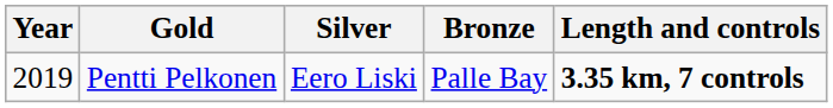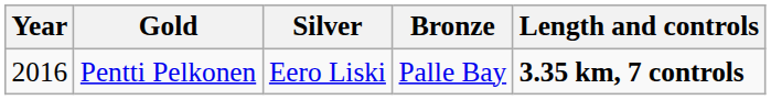Pentti Pelkonen | Year: 2019 -> 2016
